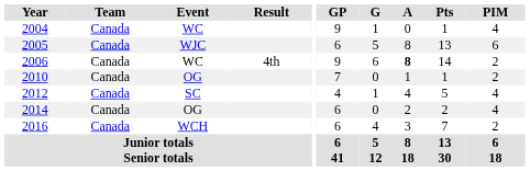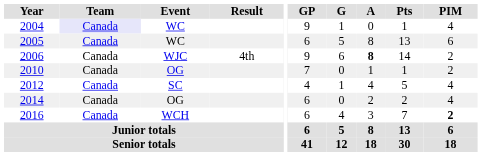2004 | Team: no background -> lavender background
2005 | Event: WJC -> WC
2006 | Event: WC -> WJC
2016 | PIM: normal -> bold
